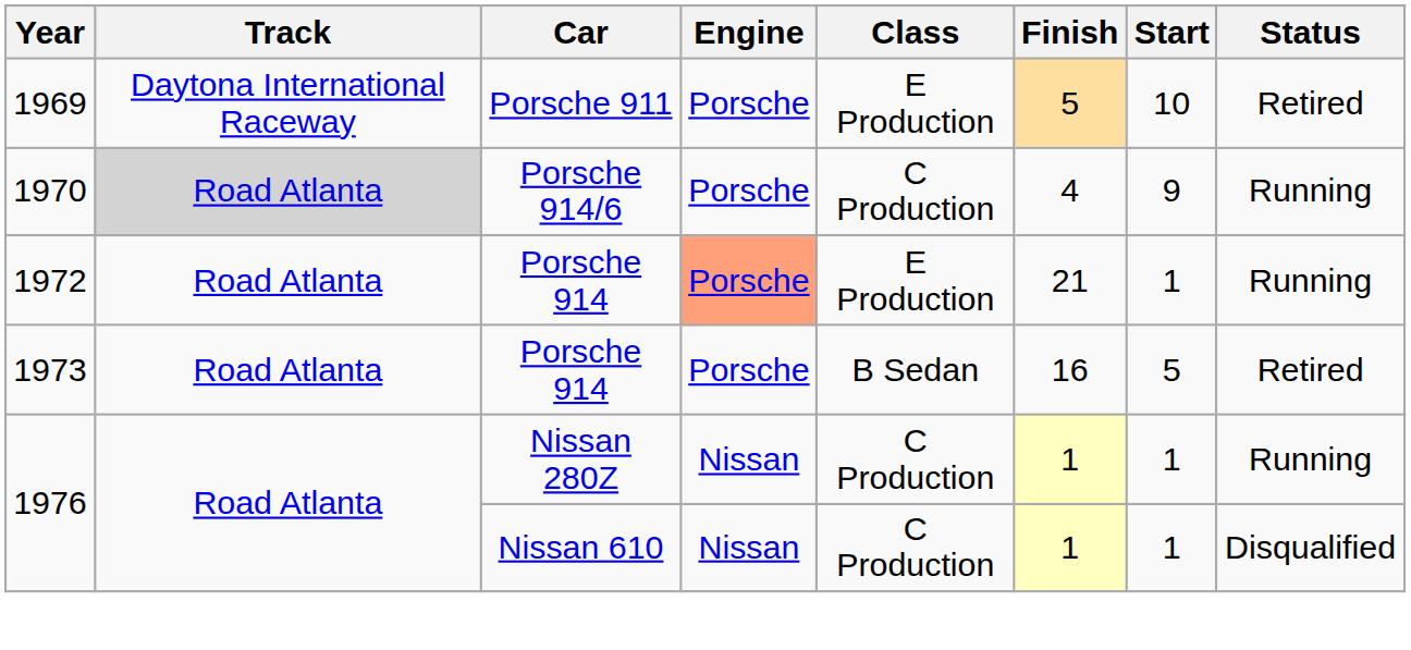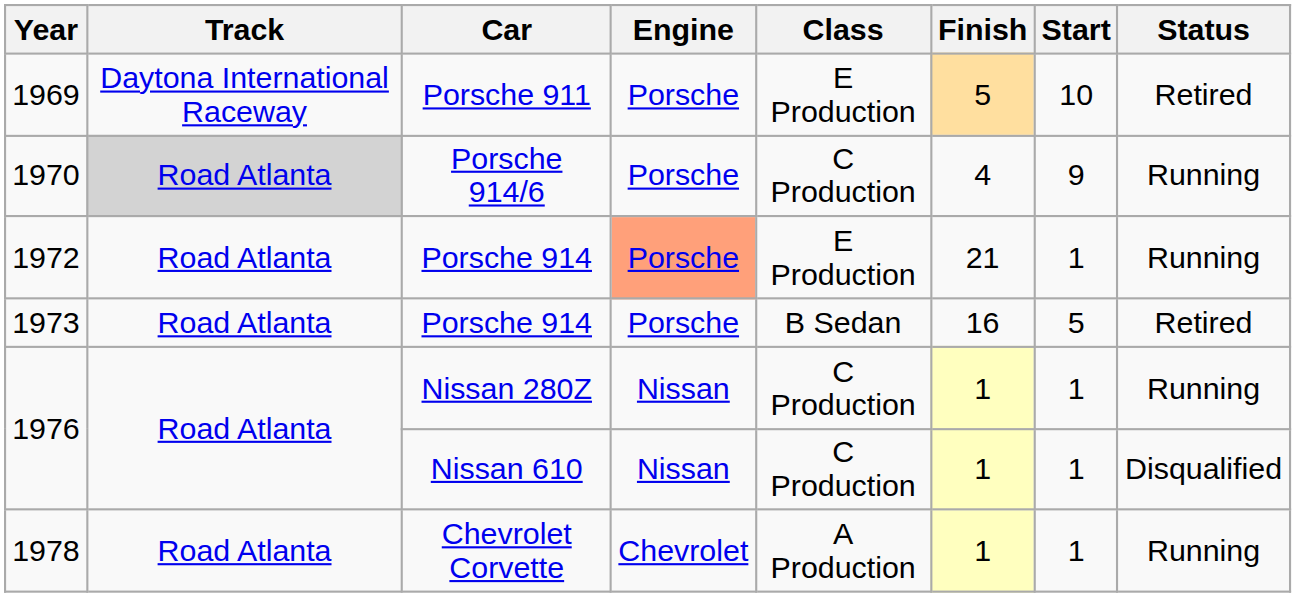+ row: 1978 | Road Atlanta | Chevrolet Corvette | Chevrolet | A Production | 1 | 1 | Running
